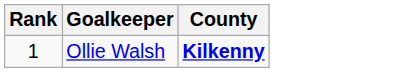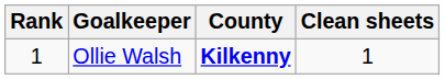+ column: Clean sheets | 1
